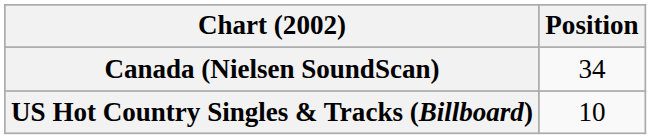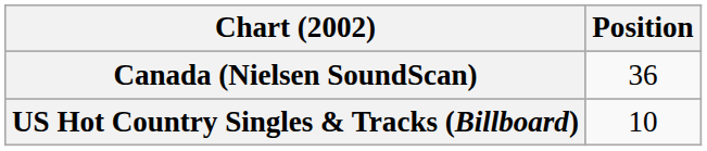Canada (Nielsen SoundScan) | Position: 34 -> 36
